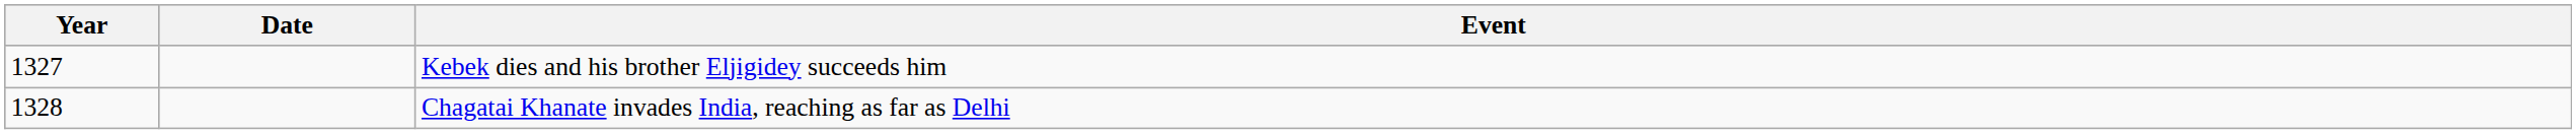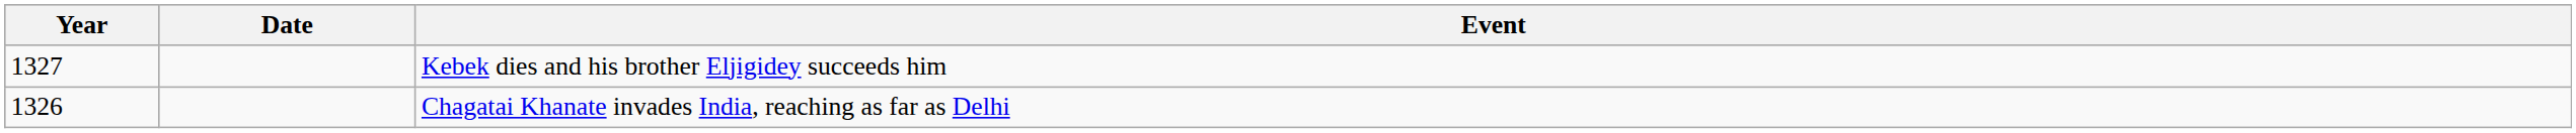Chagatai Khanate invades India, reaching as far as Delhi | Year: 1328 -> 1326
